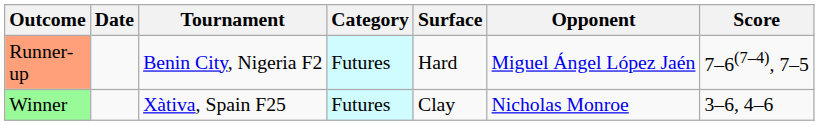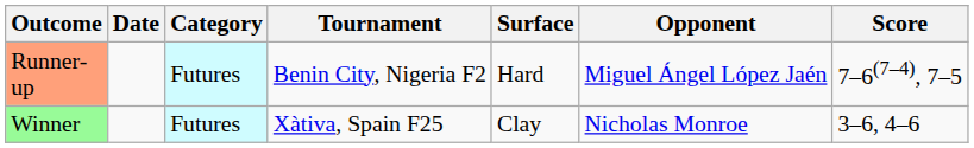columns swapped: Category <-> Tournament
